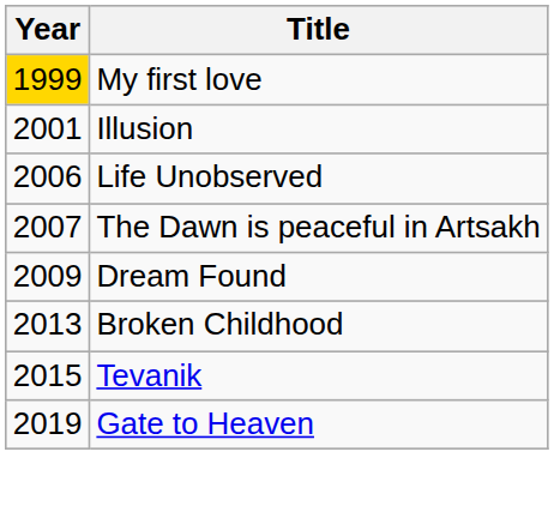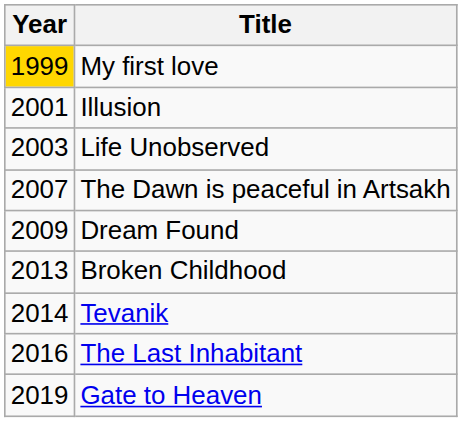Life Unobserved | Year: 2006 -> 2003
Tevanik | Year: 2015 -> 2014
+ row: 2016 | The Last Inhabitant
